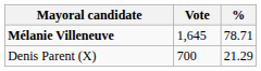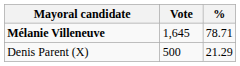Denis Parent (X) | Vote: 700 -> 500
